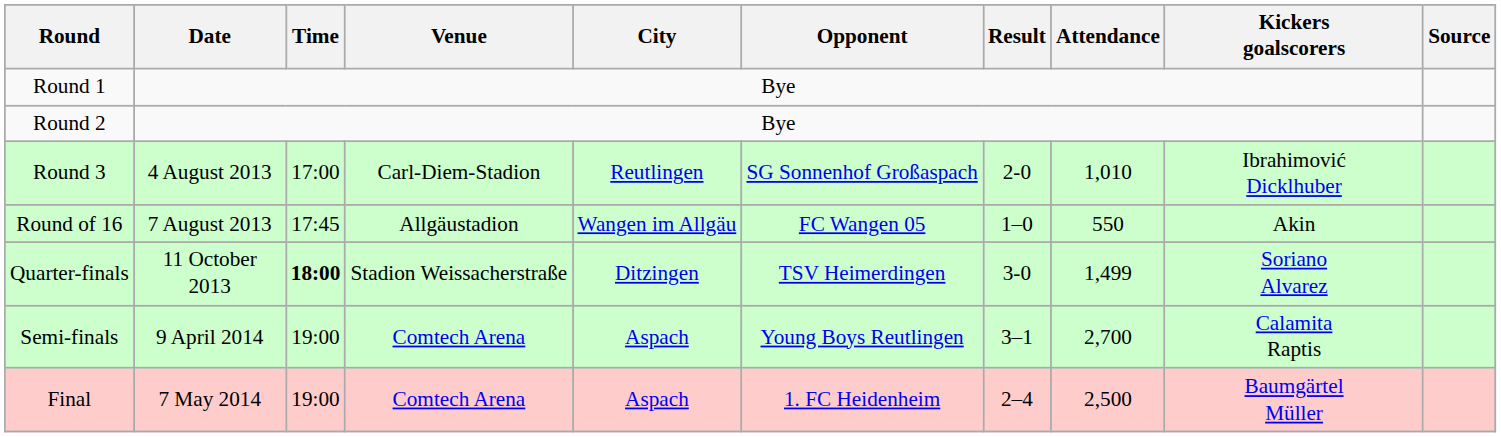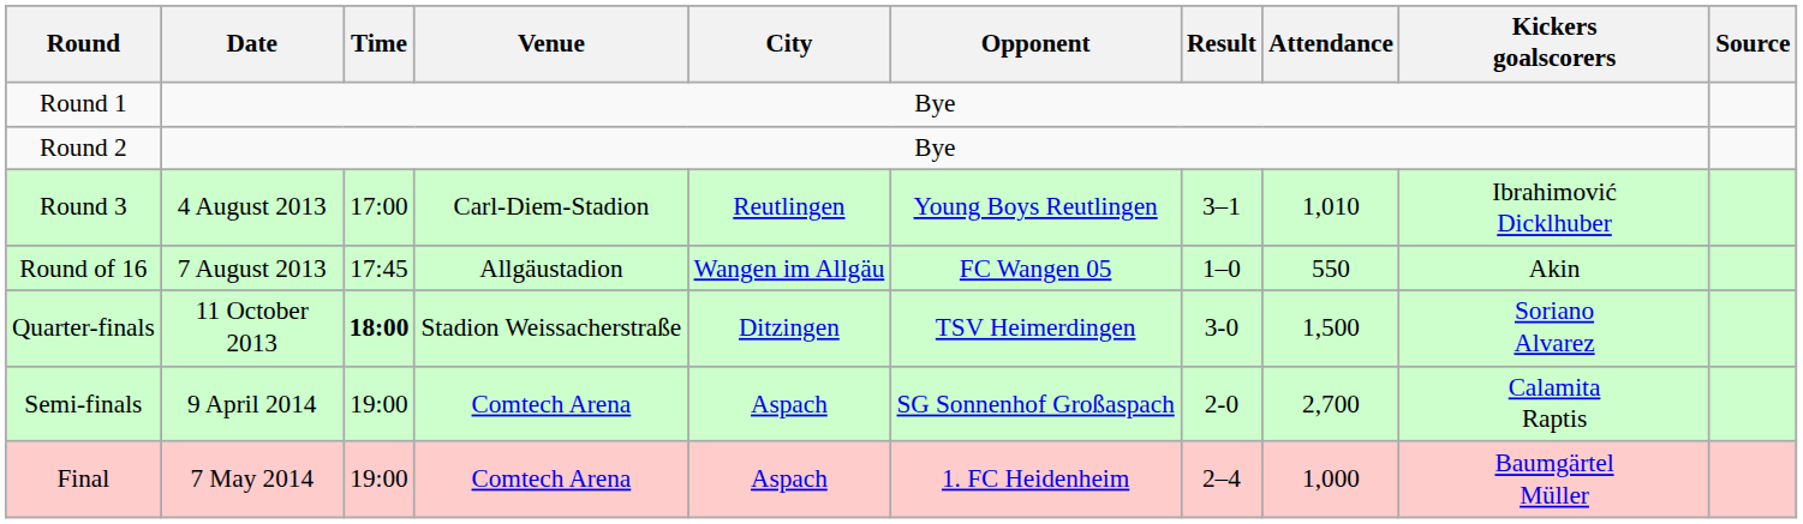Round 3 | Opponent: SG Sonnenhof Großaspach -> Young Boys Reutlingen
Round 3 | Result: 2-0 -> 3–1
Quarter-finals | Attendance: 1,499 -> 1,500
Semi-finals | Opponent: Young Boys Reutlingen -> SG Sonnenhof Großaspach
Semi-finals | Result: 3–1 -> 2-0
Final | Attendance: 2,500 -> 1,000
